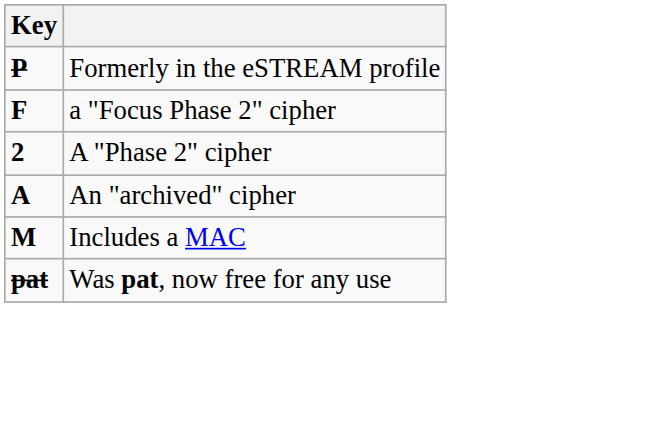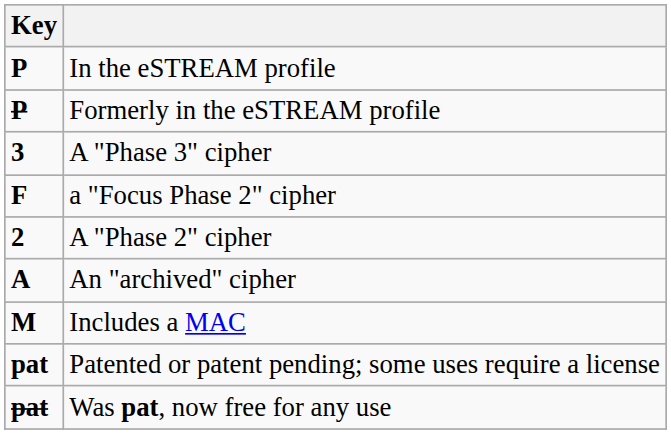+ row: P | In the eSTREAM profile
+ row: 3 | A "Phase 3" cipher
+ row: pat | Patented or patent pending; some uses require a license
